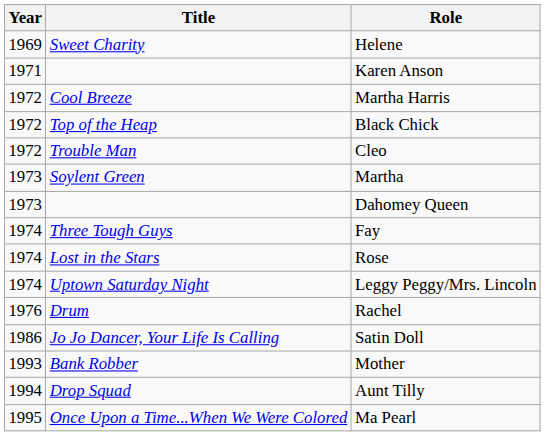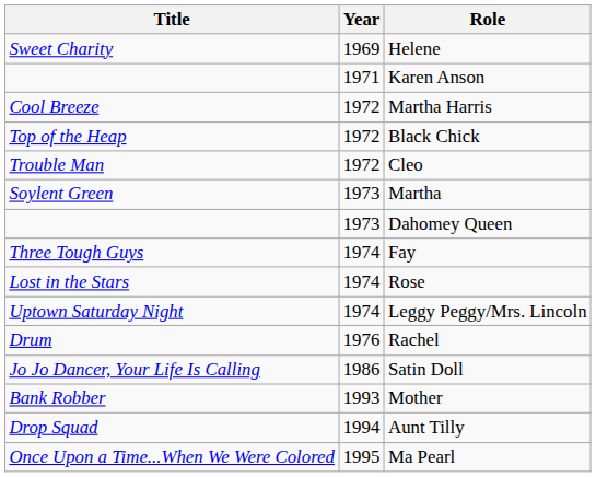columns swapped: Year <-> Title
